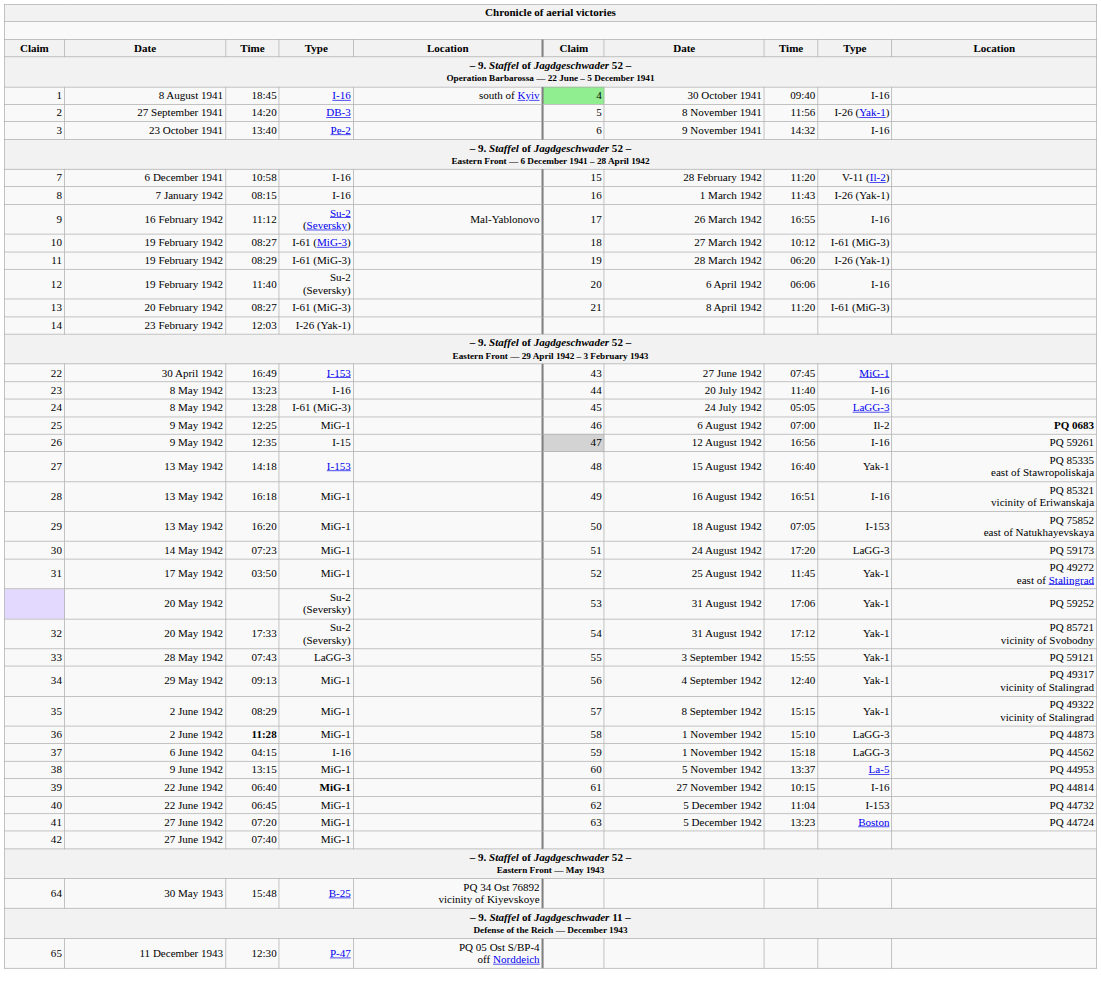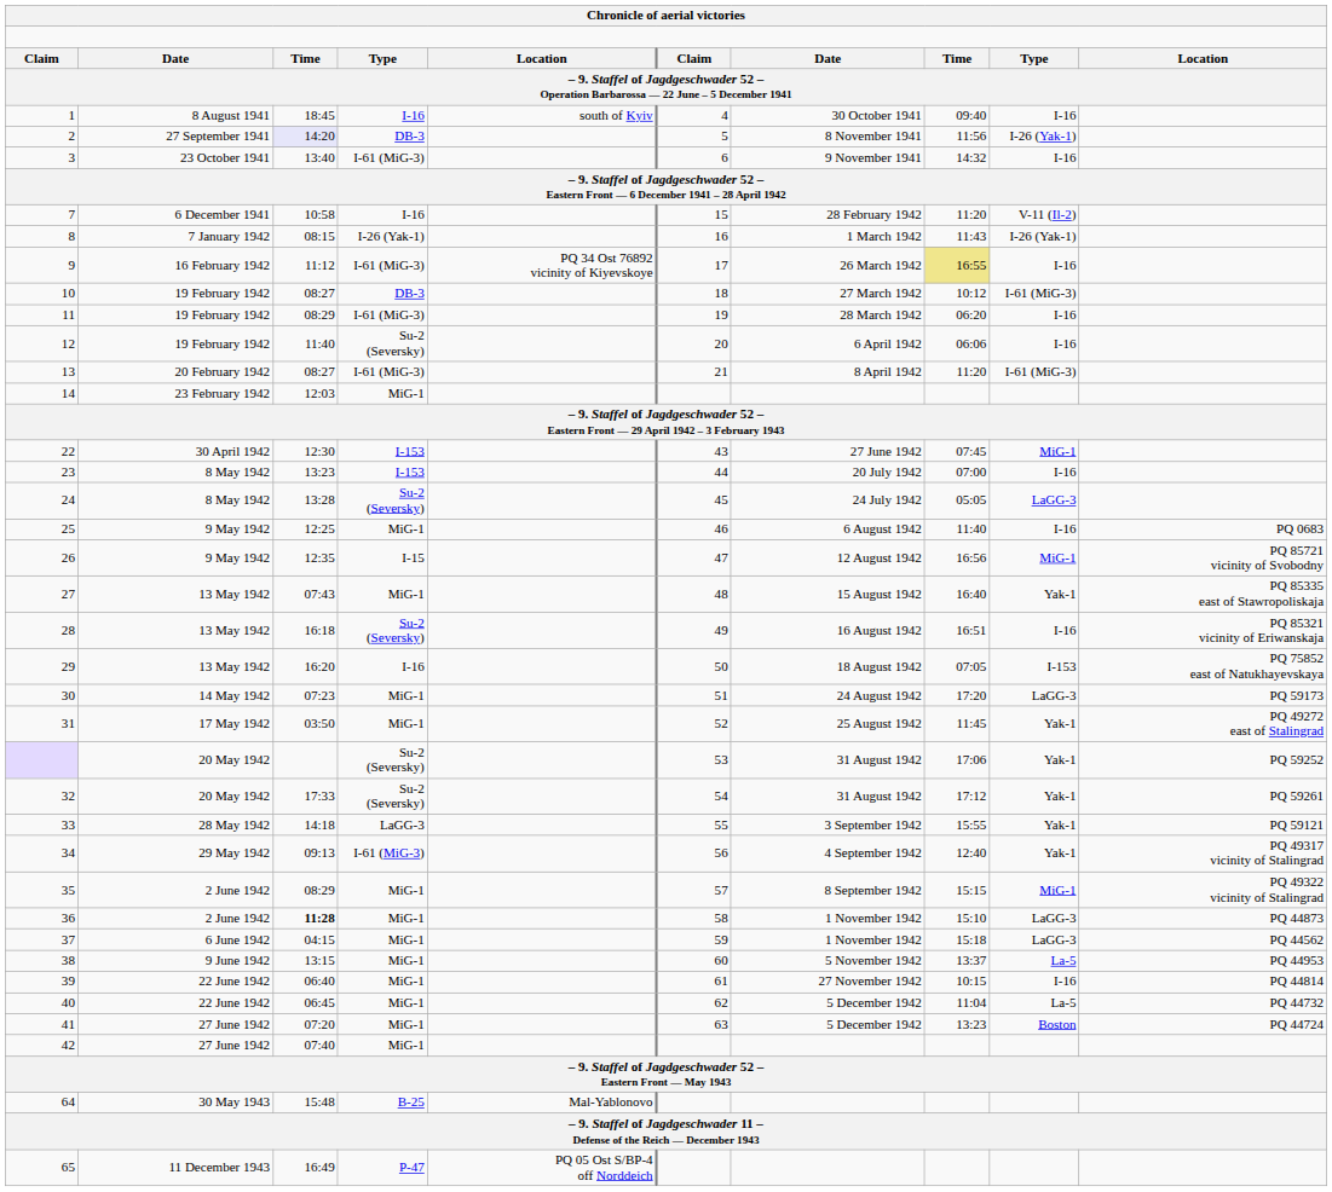1 | column 6: lightgreen background -> no background
2 | column 3: no background -> lavender background
3 | column 4: Pe-2 -> I-61 (MiG-3)
8 | column 4: I-16 -> I-26 (Yak-1)
9 | column 4: Su-2 (Seversky) -> I-61 (MiG-3)
9 | column 5: Mal-Yablonovo -> PQ 34 Ost 76892 vicinity of Kiyevskoye
9 | column 8: no background -> khaki background
10 | column 4: I-61 (MiG-3) -> DB-3
11 | column 9: I-26 (Yak-1) -> I-16
14 | column 4: I-26 (Yak-1) -> MiG-1
22 | column 3: 16:49 -> 12:30
23 | column 4: I-16 -> I-153
23 | column 8: 11:40 -> 07:00
24 | column 4: I-61 (MiG-3) -> Su-2 (Seversky)
25 | column 8: 07:00 -> 11:40
25 | column 9: Il-2 -> I-16
25 | column 10: bold -> normal
26 | column 6: lightgrey background -> no background
26 | column 9: I-16 -> MiG-1
26 | column 10: PQ 59261 -> PQ 85721 vicinity of Svobodny
27 | column 3: 14:18 -> 07:43
27 | column 4: I-153 -> MiG-1
28 | column 4: MiG-1 -> Su-2 (Seversky)
29 | column 4: MiG-1 -> I-16
32 | column 10: PQ 85721 vicinity of Svobodny -> PQ 59261
33 | column 3: 07:43 -> 14:18
34 | column 4: MiG-1 -> I-61 (MiG-3)
35 | column 9: Yak-1 -> MiG-1
37 | column 4: I-16 -> MiG-1
39 | column 4: bold -> normal
40 | column 9: I-153 -> La-5
64 | column 5: PQ 34 Ost 76892 vicinity of Kiyevskoye -> Mal-Yablonovo
65 | column 3: 12:30 -> 16:49
